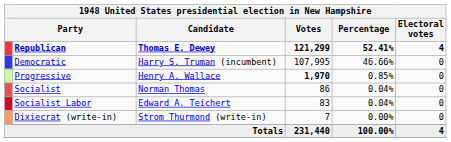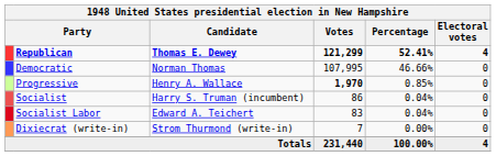Democratic | Candidate: Harry S. Truman (incumbent) -> Norman Thomas
Socialist | Candidate: Norman Thomas -> Harry S. Truman (incumbent)
